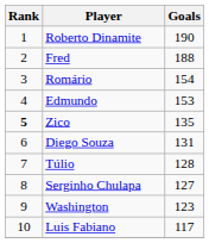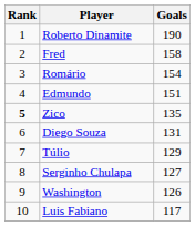Fred | Goals: 188 -> 158
Edmundo | Goals: 153 -> 151
Túlio | Goals: 128 -> 129
Washington | Goals: 123 -> 126
